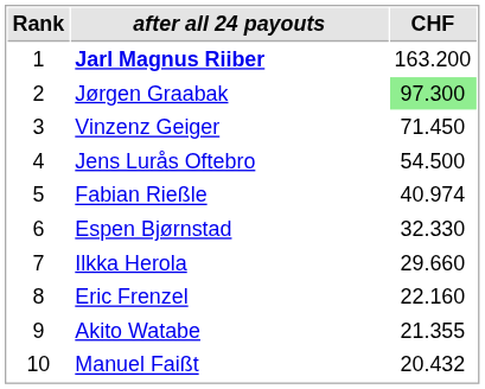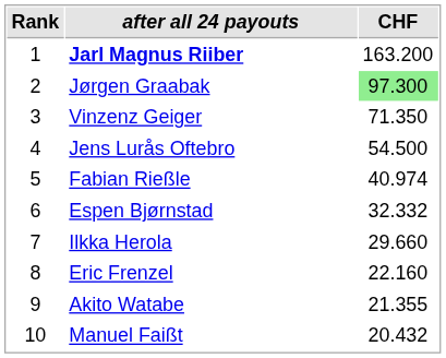Vinzenz Geiger | CHF: 71.450 -> 71.350
Espen Bjørnstad | CHF: 32.330 -> 32.332
